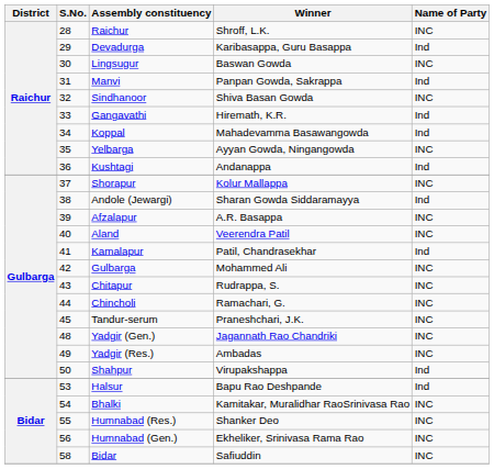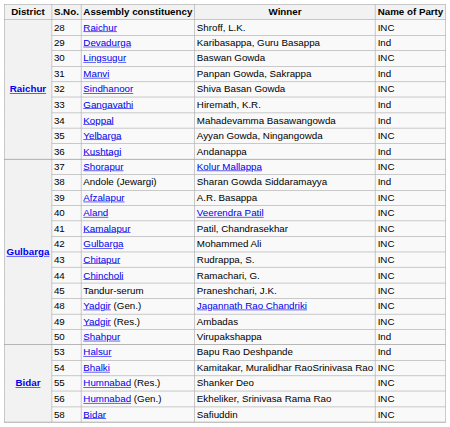Kamalapur | Name of Party: Ind -> INC
